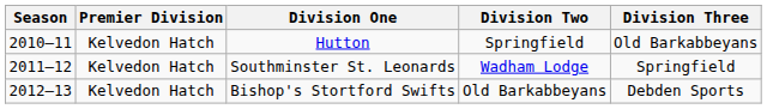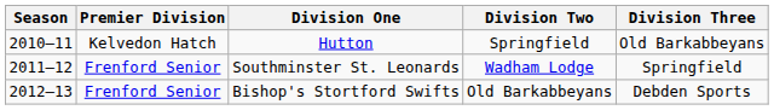Southminster St. Leonards | Premier Division: Kelvedon Hatch -> Frenford Senior
Bishop's Stortford Swifts | Premier Division: Kelvedon Hatch -> Frenford Senior
